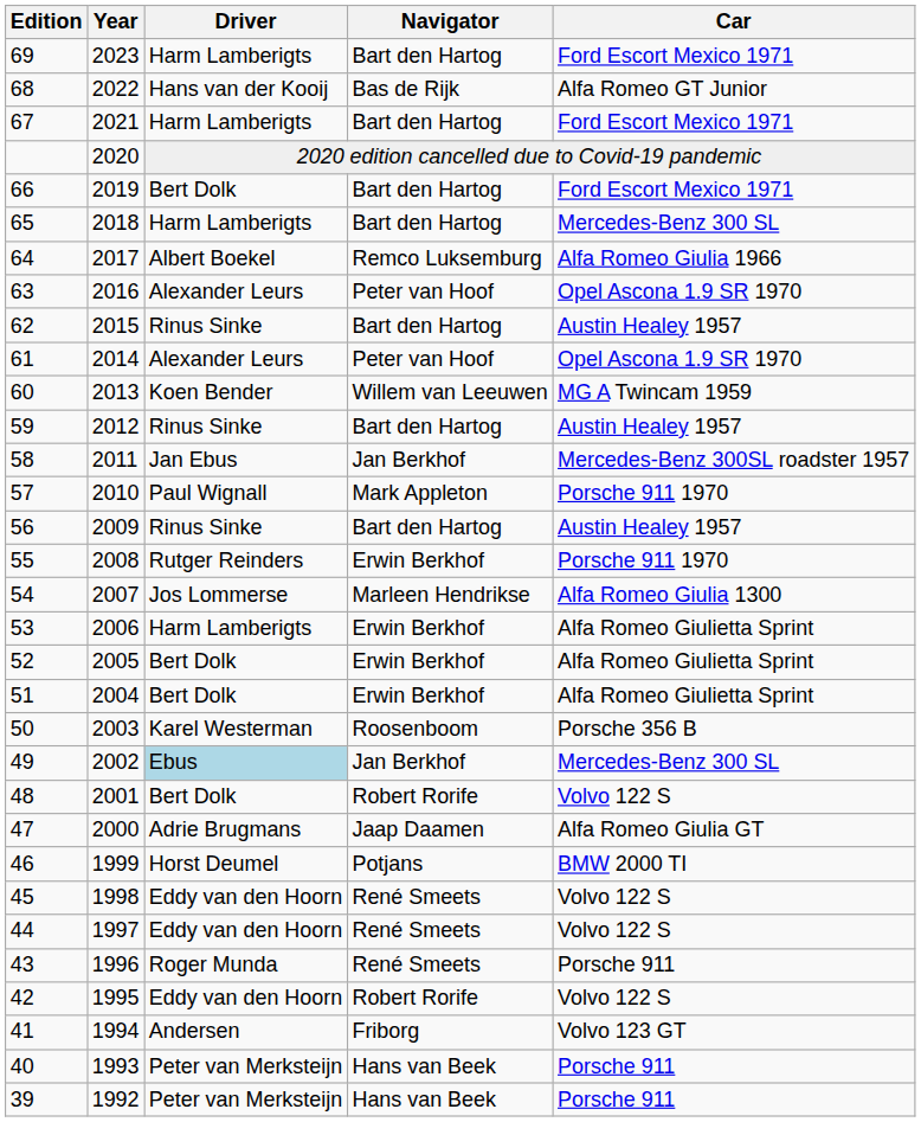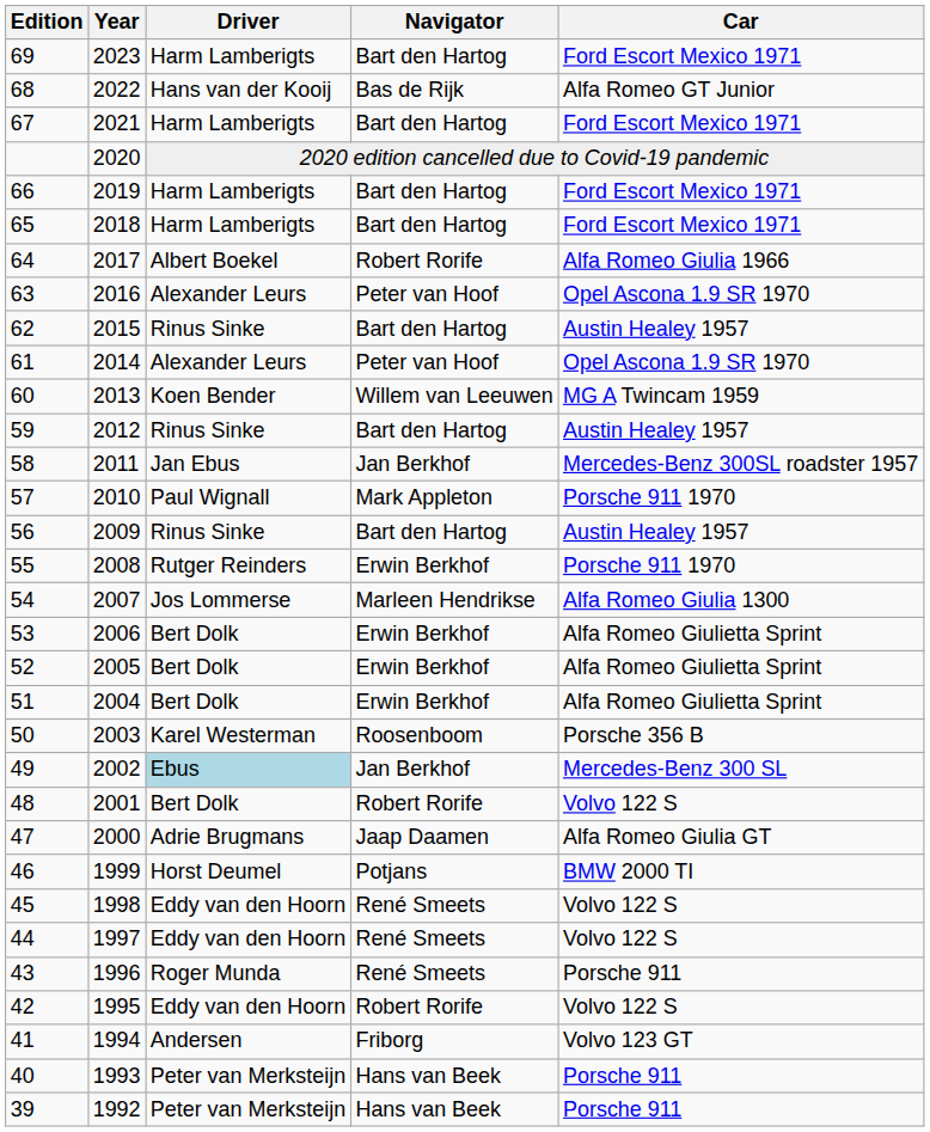66 | Driver: Bert Dolk -> Harm Lamberigts
65 | Car: Mercedes-Benz 300 SL -> Ford Escort Mexico 1971
64 | Navigator: Remco Luksemburg -> Robert Rorife
53 | Driver: Harm Lamberigts -> Bert Dolk
